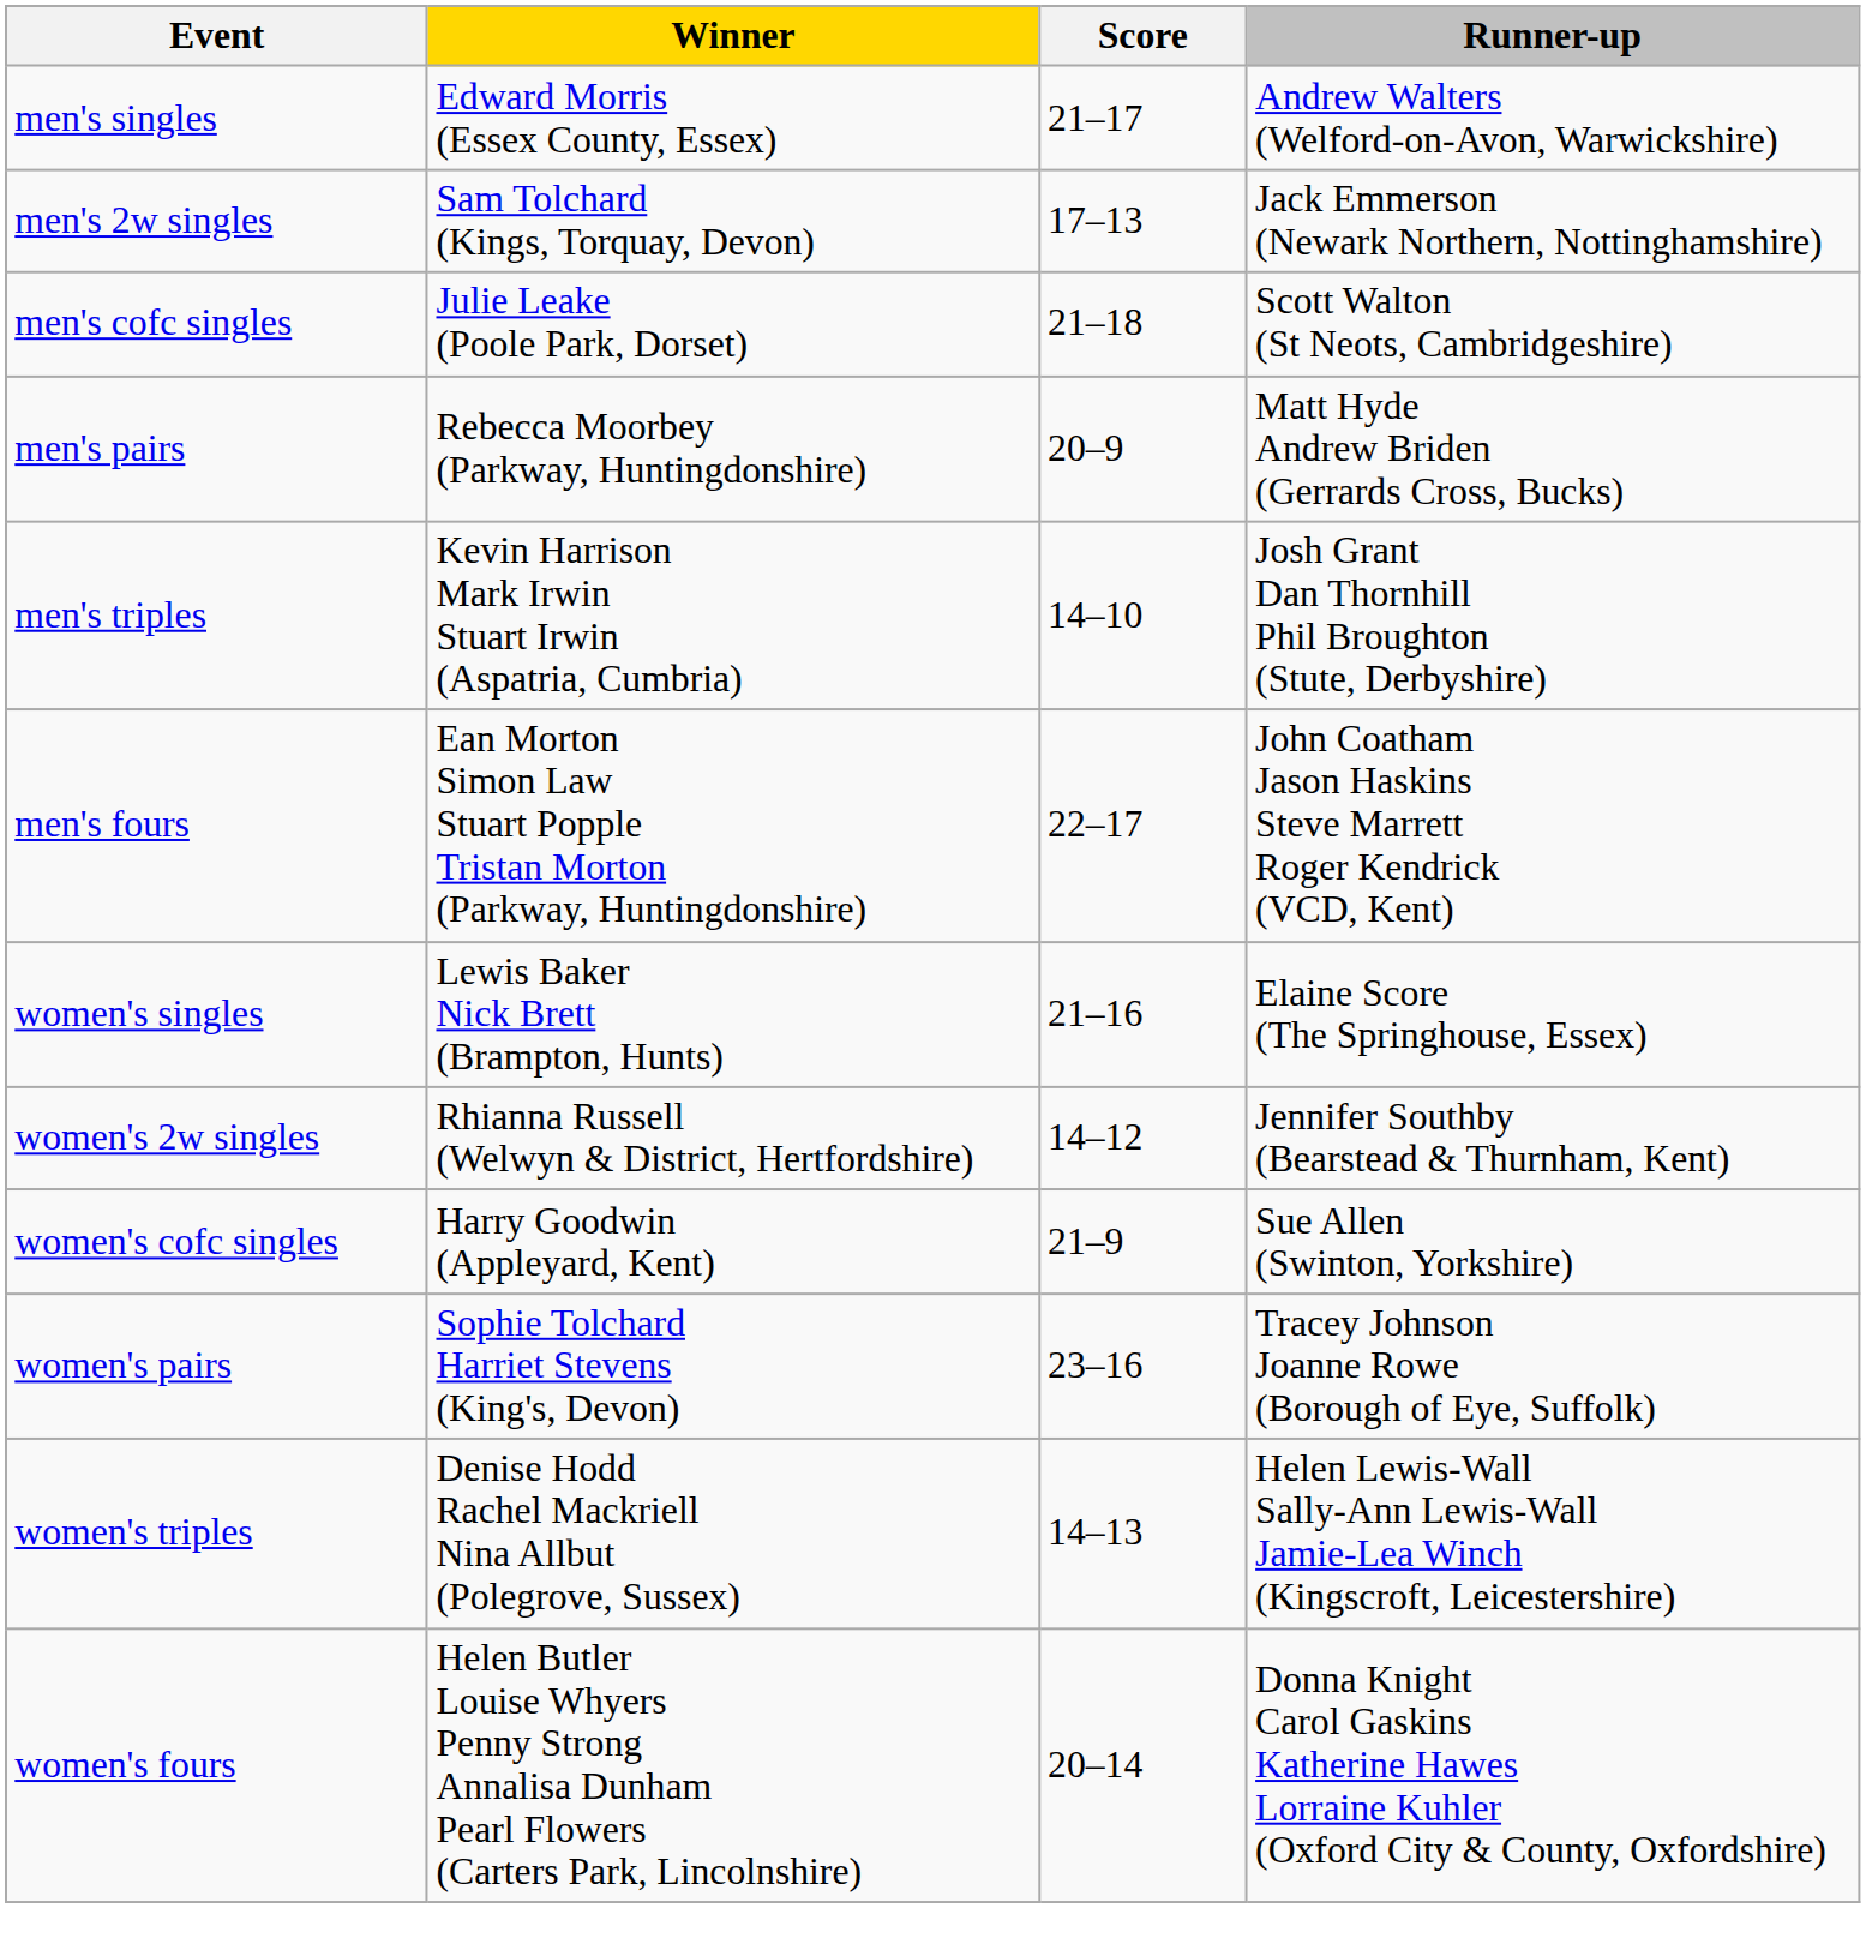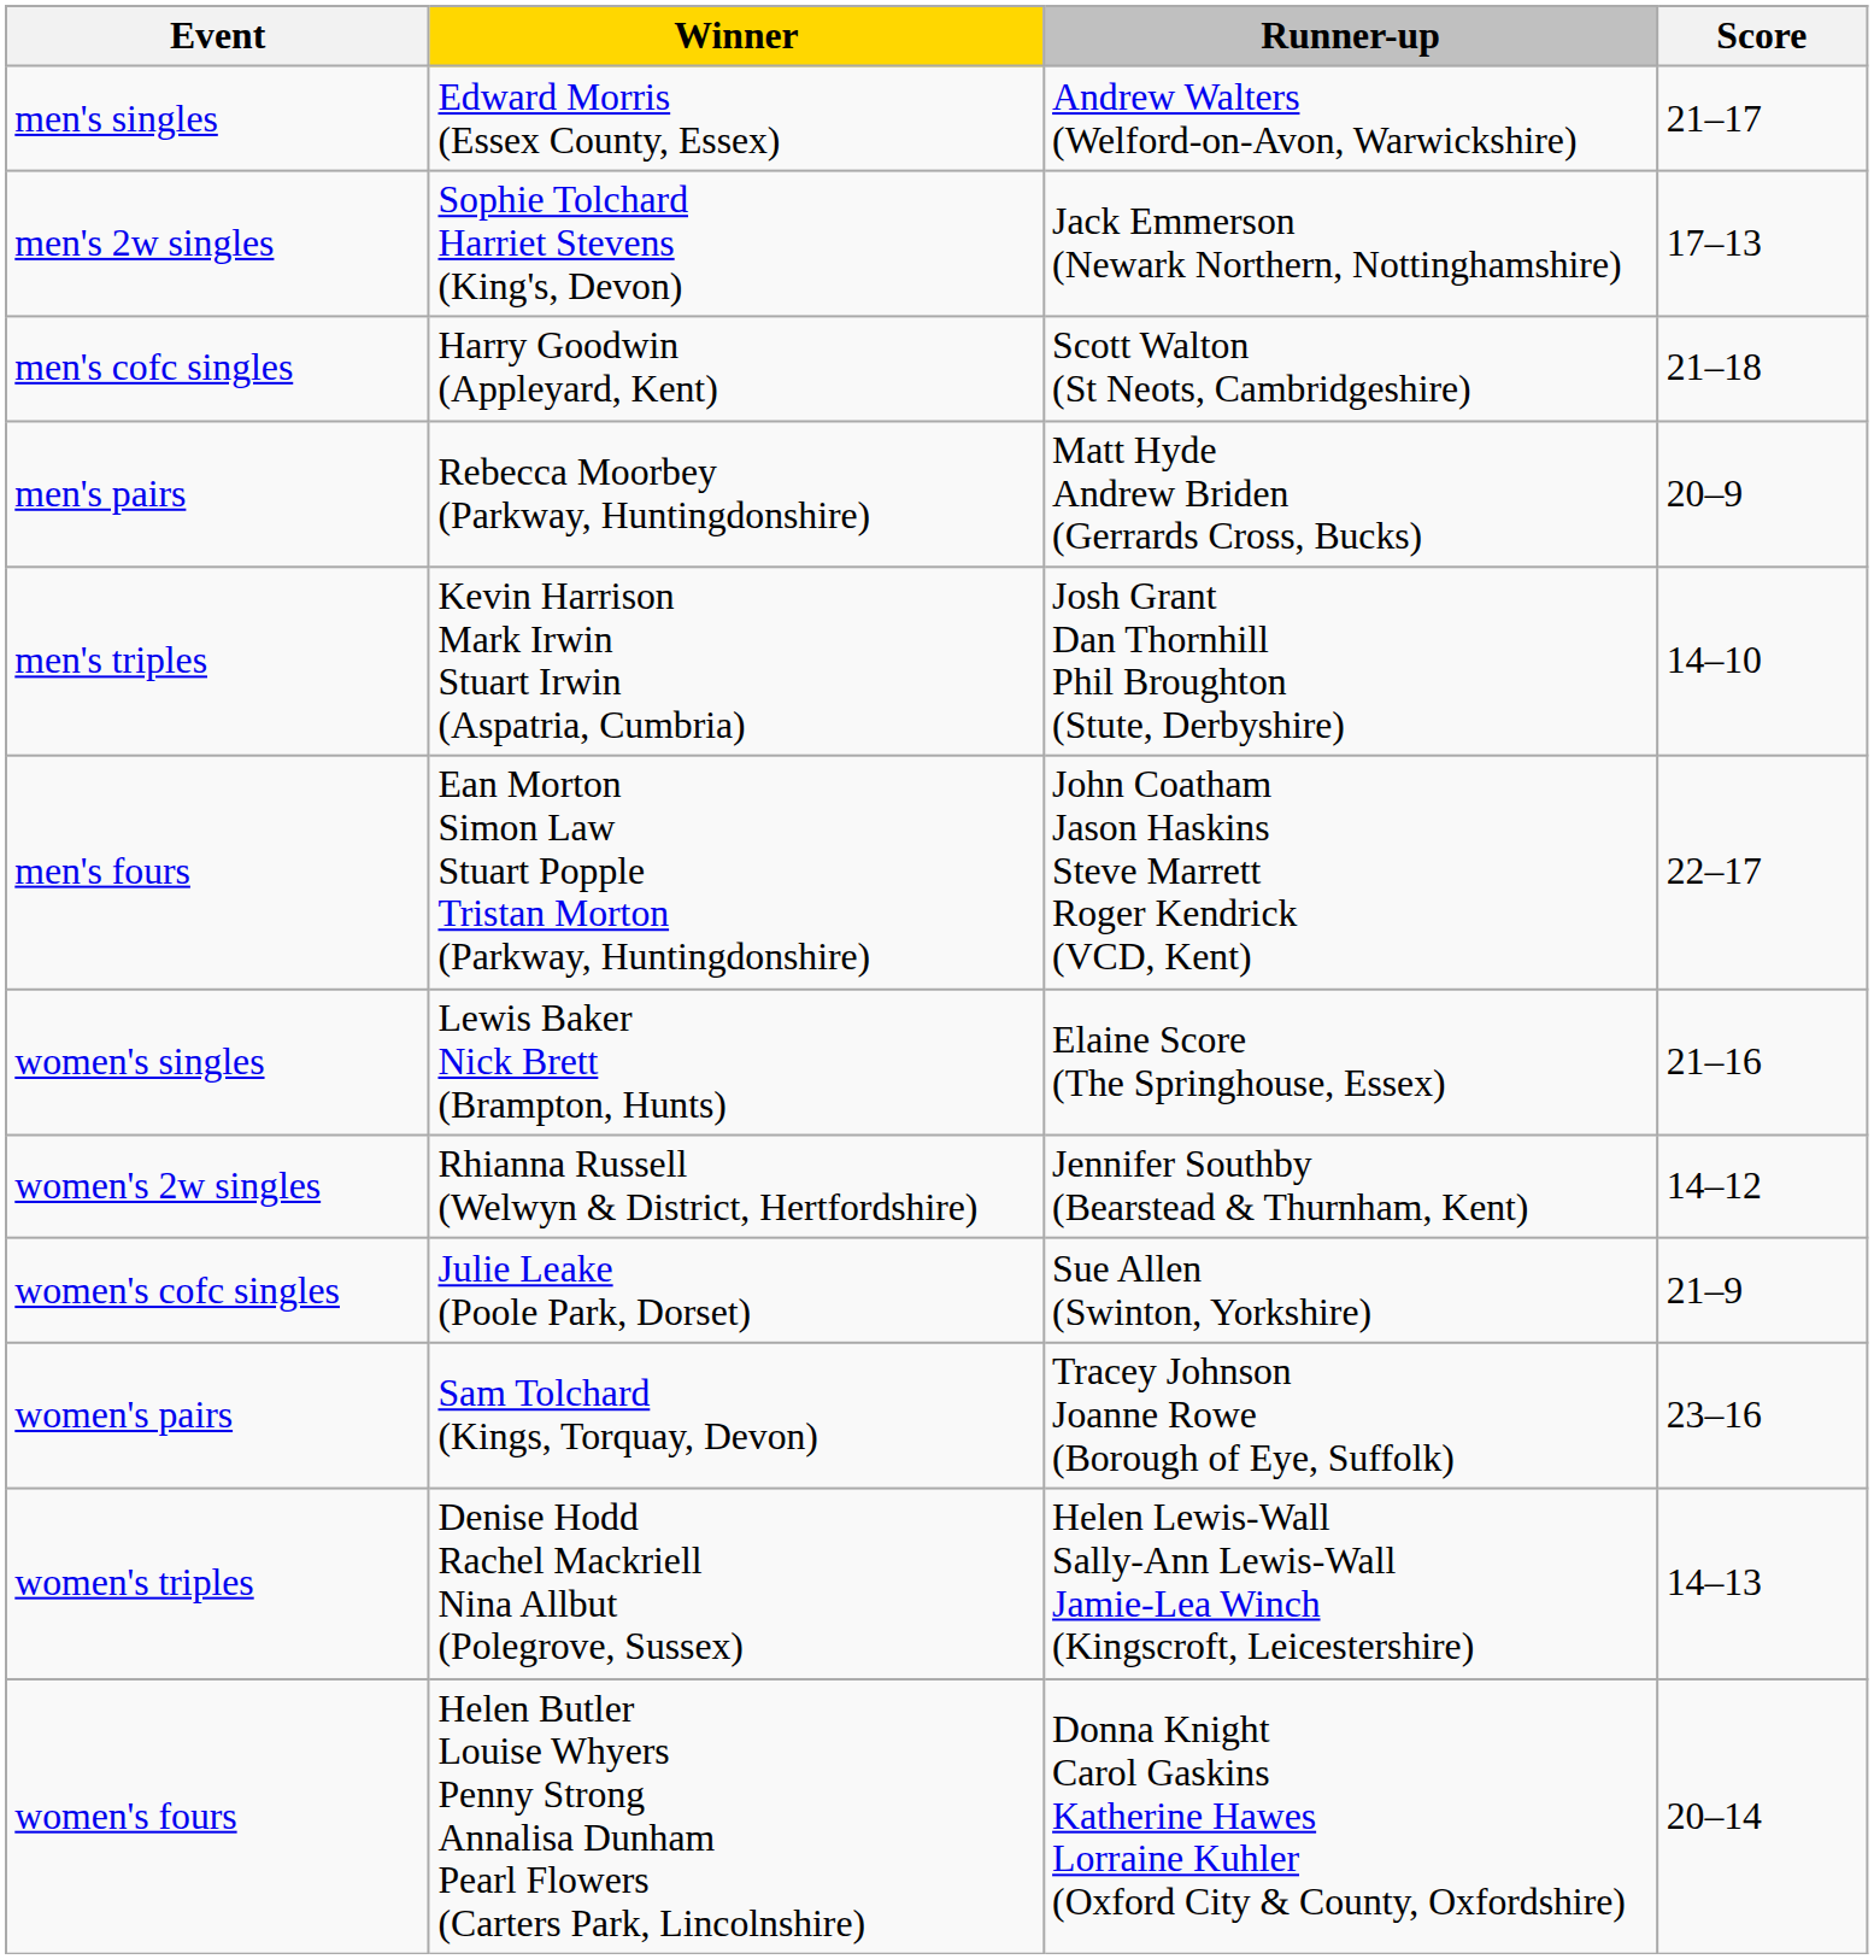columns swapped: Runner-up <-> Score
men's 2w singles | Winner: Sam Tolchard (Kings, Torquay, Devon) -> Sophie Tolchard Harriet Stevens (King's, Devon)
men's cofc singles | Winner: Julie Leake (Poole Park, Dorset) -> Harry Goodwin (Appleyard, Kent)
women's cofc singles | Winner: Harry Goodwin (Appleyard, Kent) -> Julie Leake (Poole Park, Dorset)
women's pairs | Winner: Sophie Tolchard Harriet Stevens (King's, Devon) -> Sam Tolchard (Kings, Torquay, Devon)
